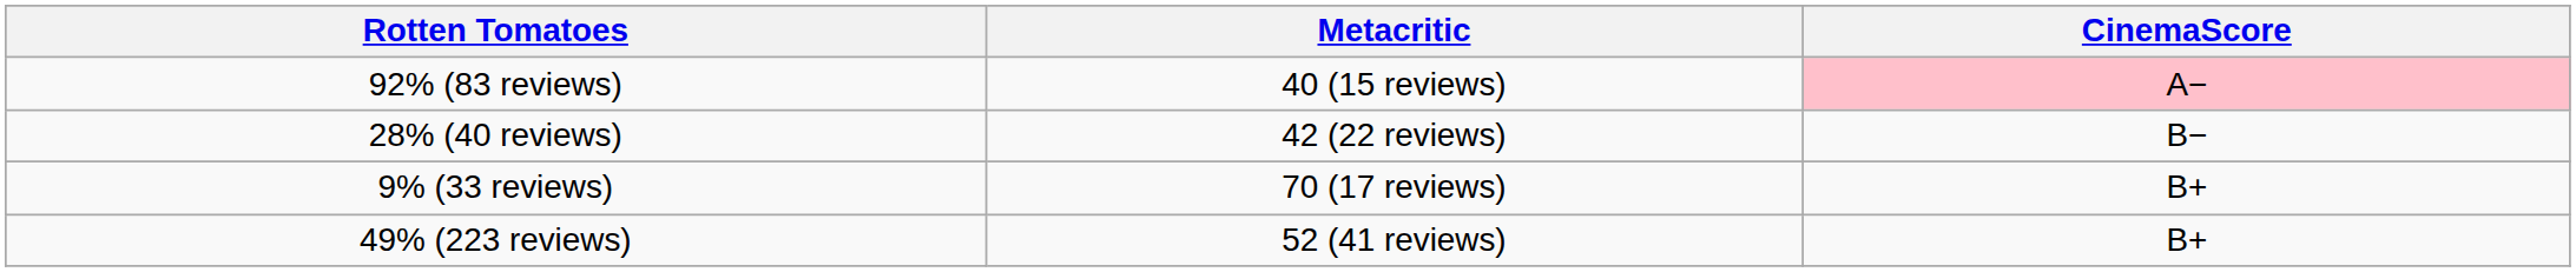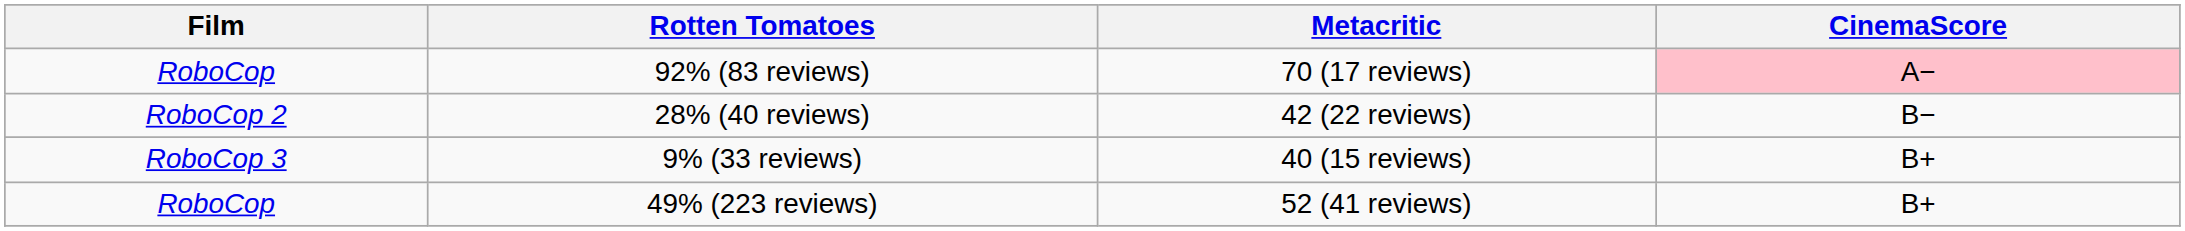+ column: Film | RoboCop | RoboCop 2 | RoboCop 3 | RoboCop
92% (83 reviews) | Metacritic: 40 (15 reviews) -> 70 (17 reviews)
9% (33 reviews) | Metacritic: 70 (17 reviews) -> 40 (15 reviews)
